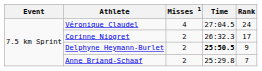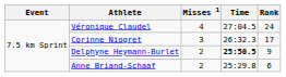Corinne Niogret | Misses 1: 2 -> 3
Anne Briand-Schaaf | Rank: 7 -> 6
